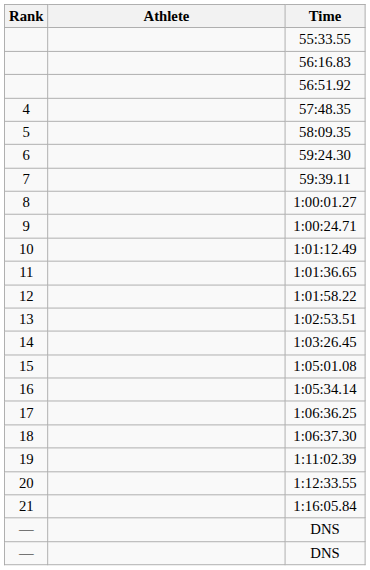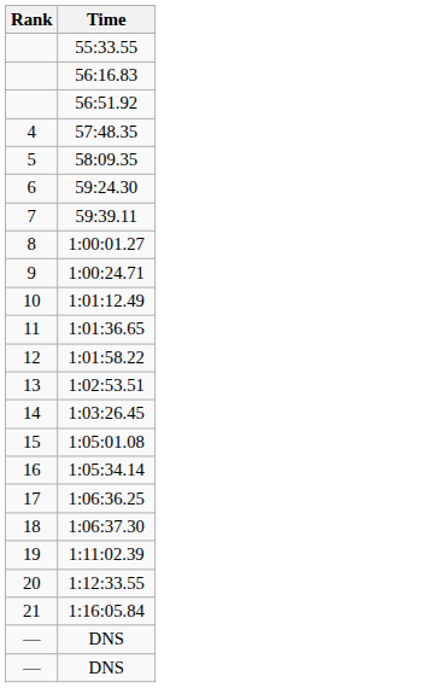- column: Athlete
